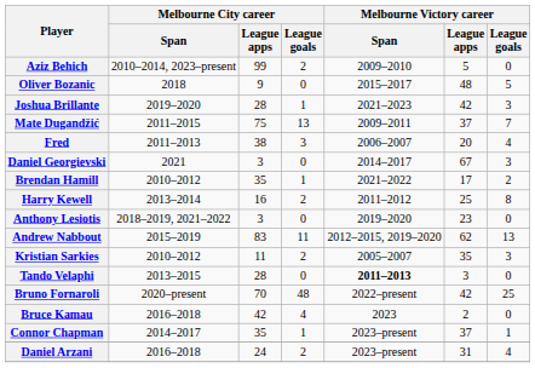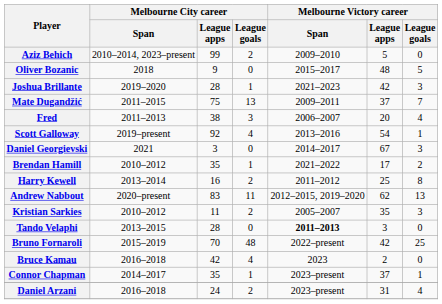+ row: Scott Galloway | 2019–present | 92 | 4 | 2013–2016 | 54 | 1
- row: Anthony Lesiotis | 2018–2019, 2021–2022 | 3 | 0 | 2019–2020 | 23 | 0
Andrew Nabbout | Melbourne City career / Span: 2015–2019 -> 2020–present
Bruno Fornaroli | Melbourne City career / Span: 2020–present -> 2015–2019
